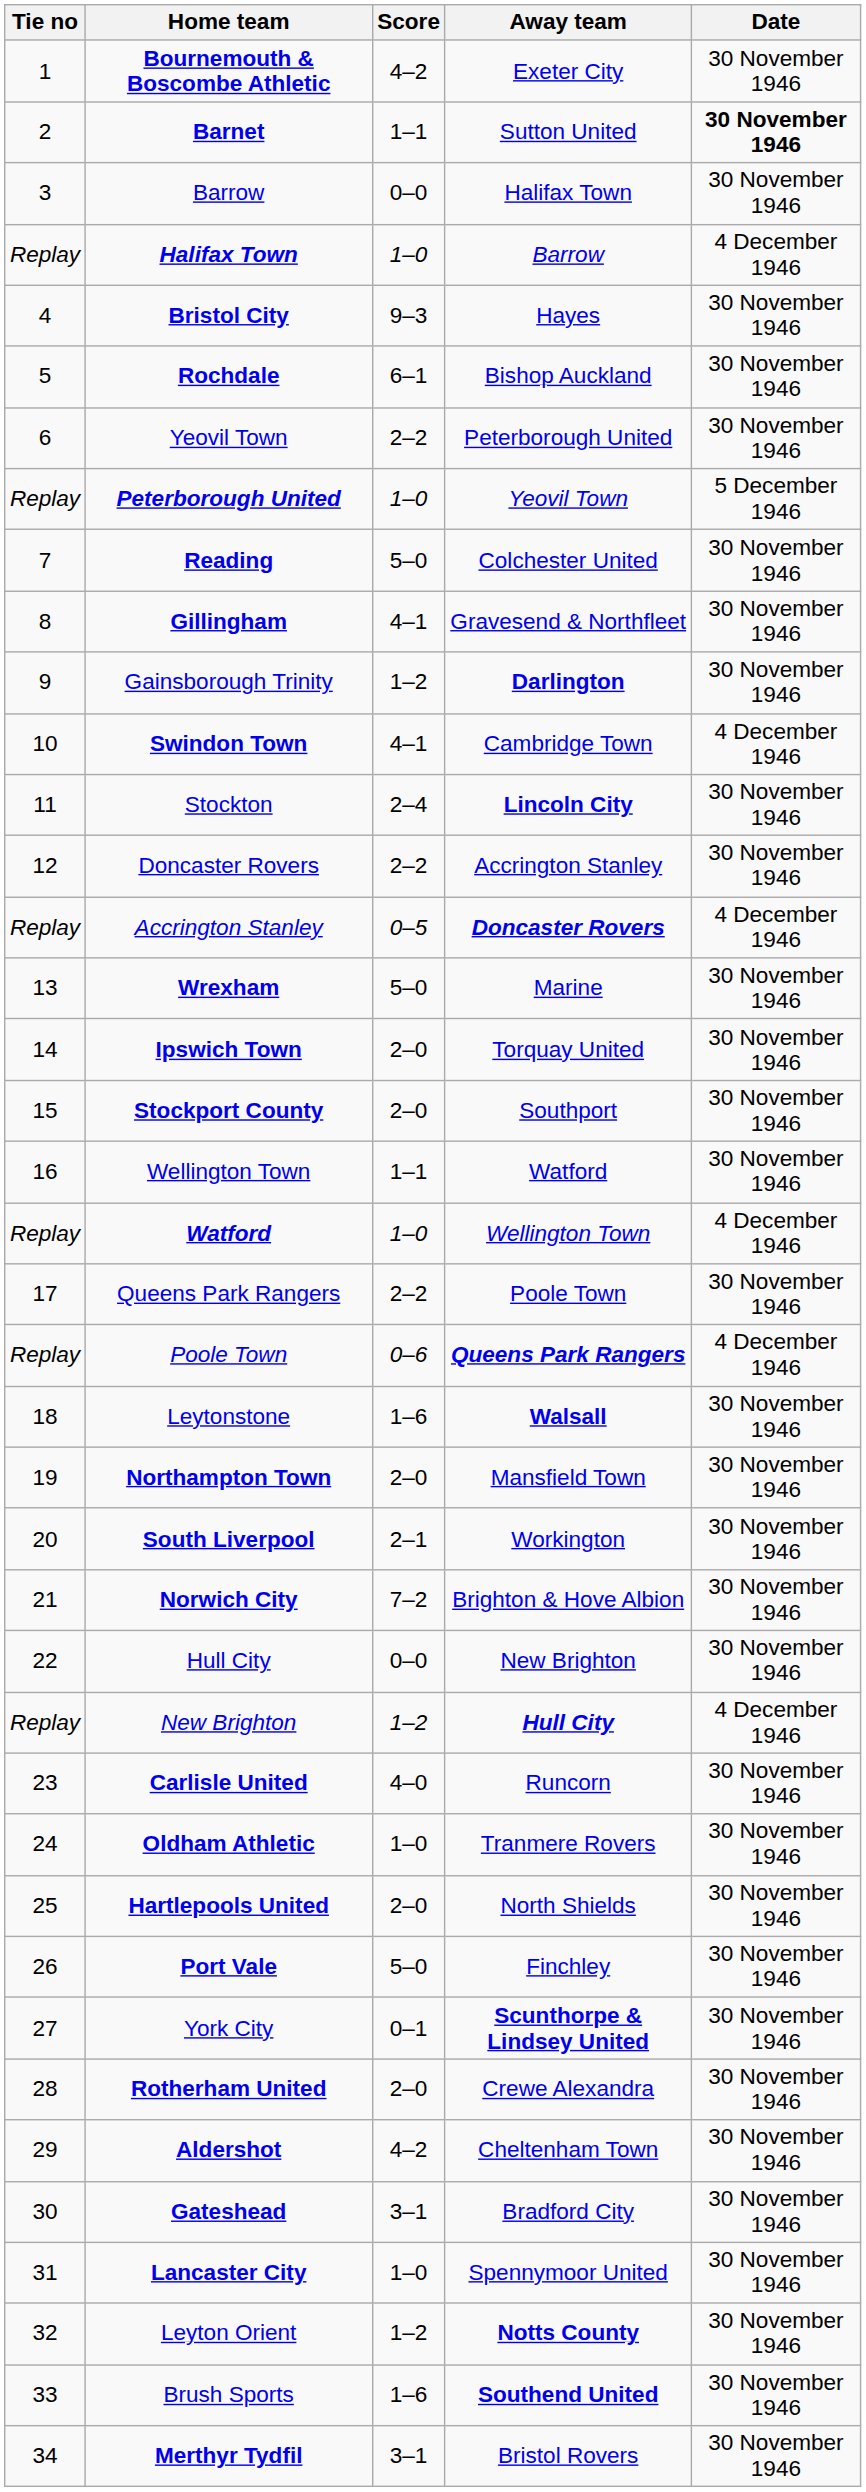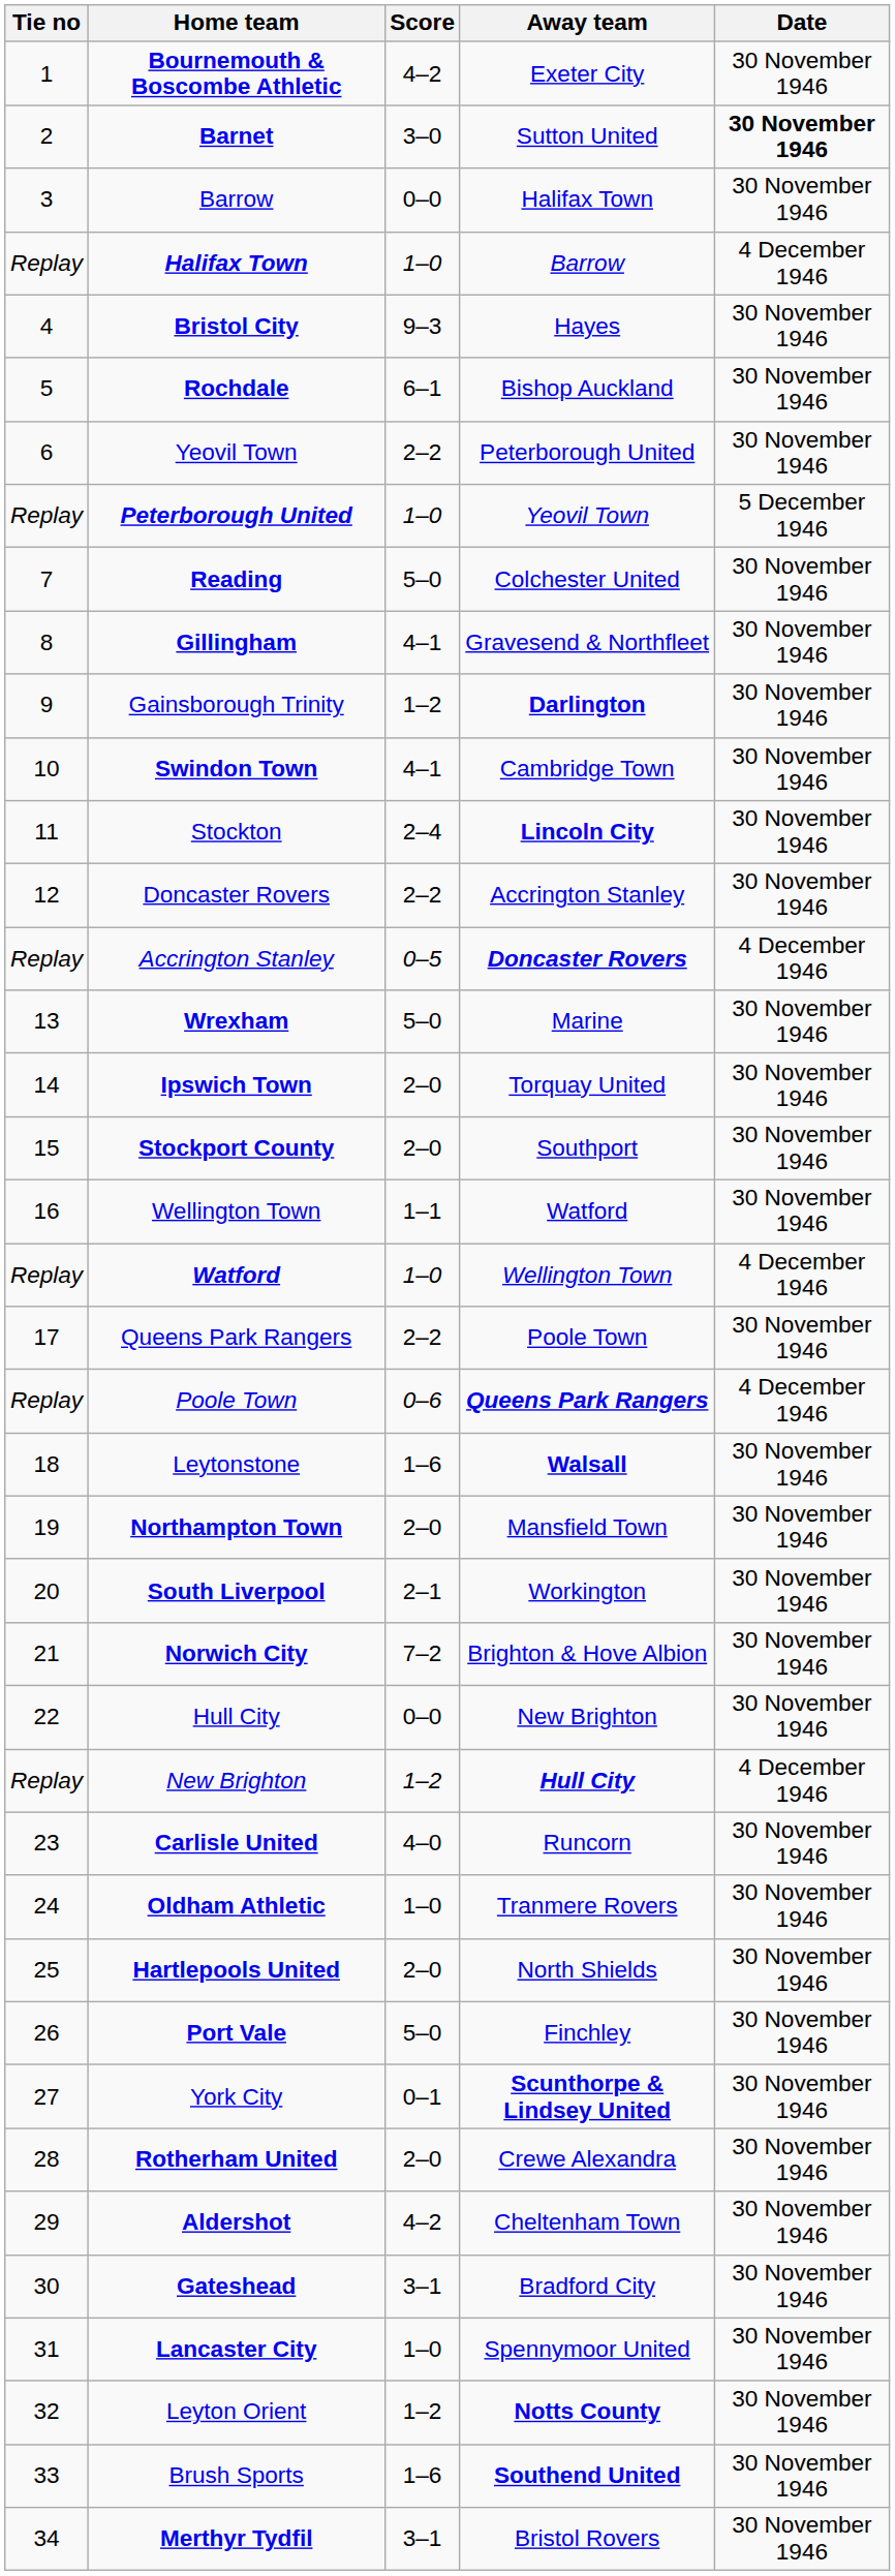Barnet | Score: 1–1 -> 3–0
Swindon Town | Date: 4 December 1946 -> 30 November 1946
